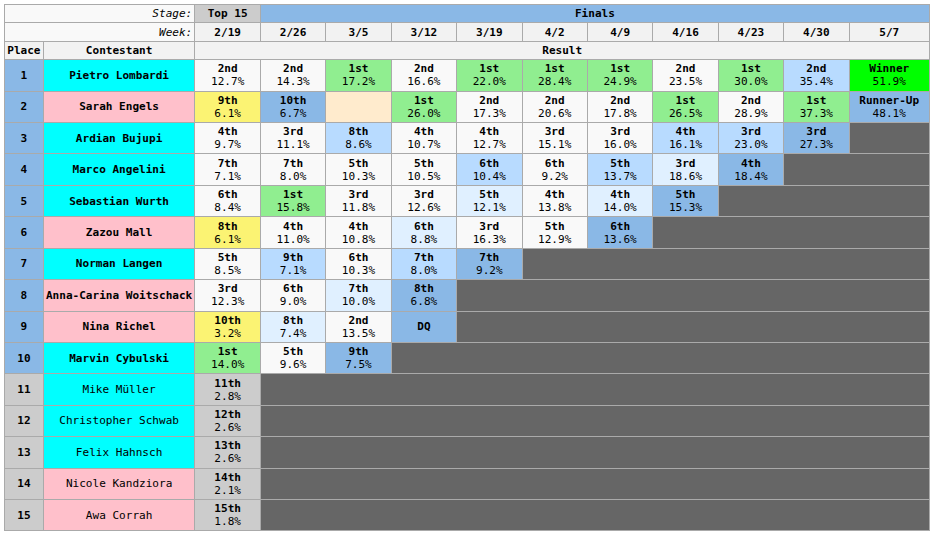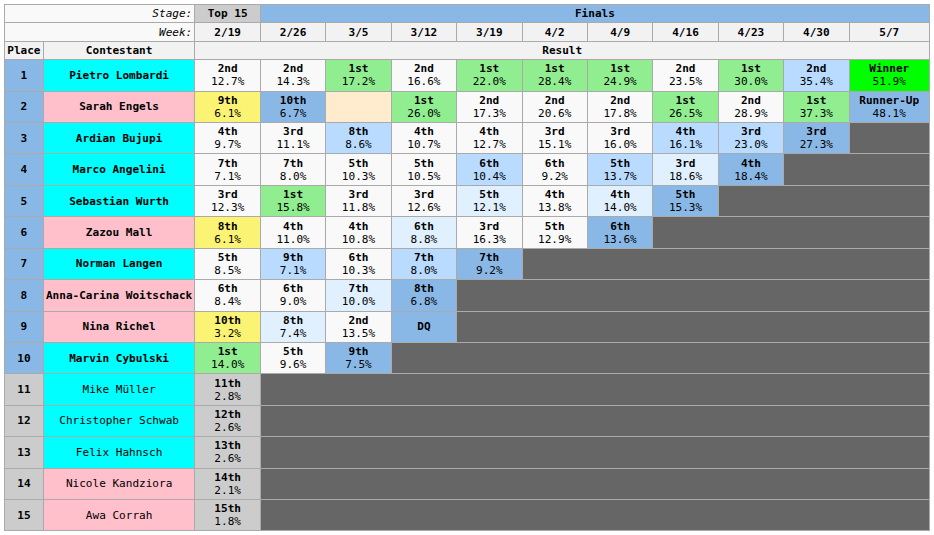Sebastian Wurth | column 3: 6th 8.4% -> 3rd 12.3%
Anna-Carina Woitschack | column 3: 3rd 12.3% -> 6th 8.4%
